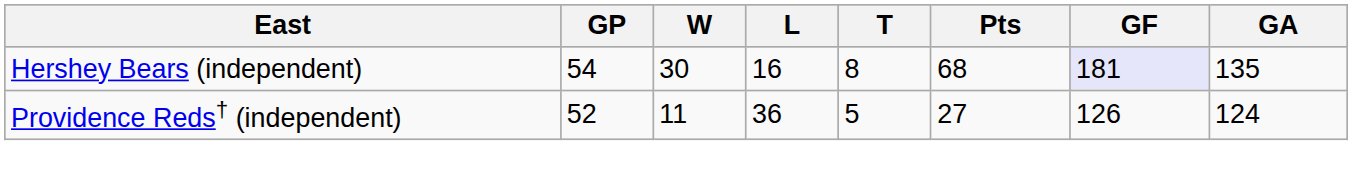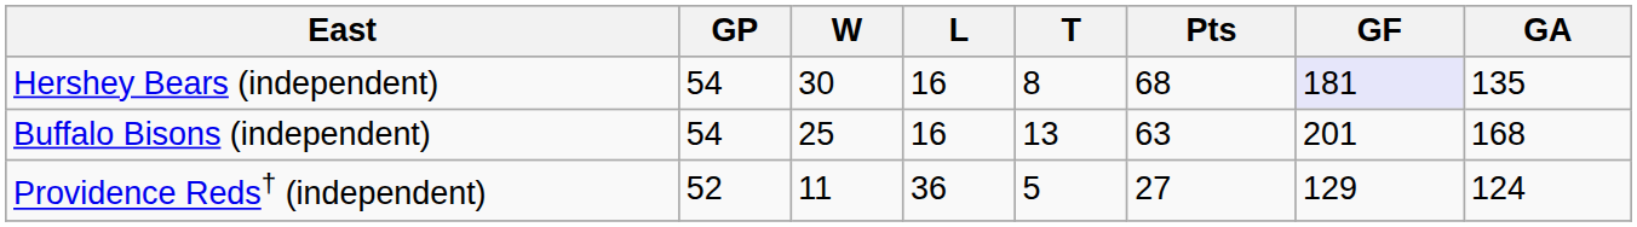+ row: Buffalo Bisons (independent) | 54 | 25 | 16 | 13 | 63 | 201 | 168
Providence Reds† (independent) | GF: 126 -> 129
